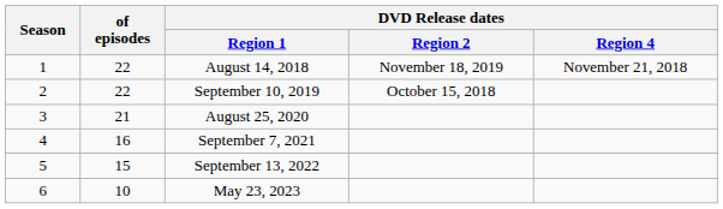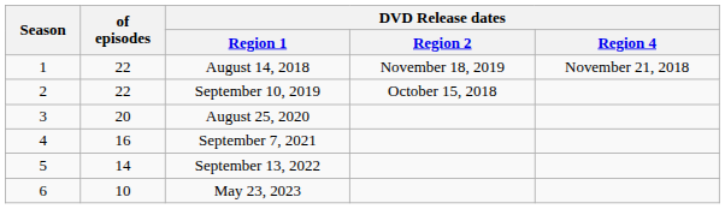August 25, 2020 | of episodes: 21 -> 20
September 13, 2022 | of episodes: 15 -> 14
